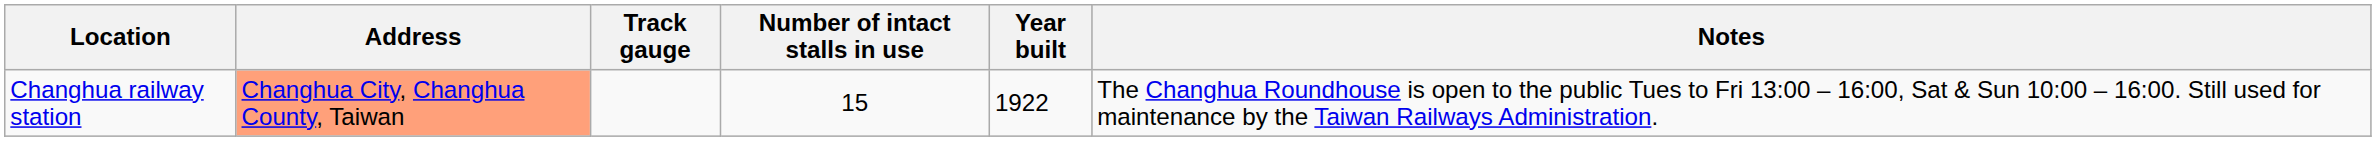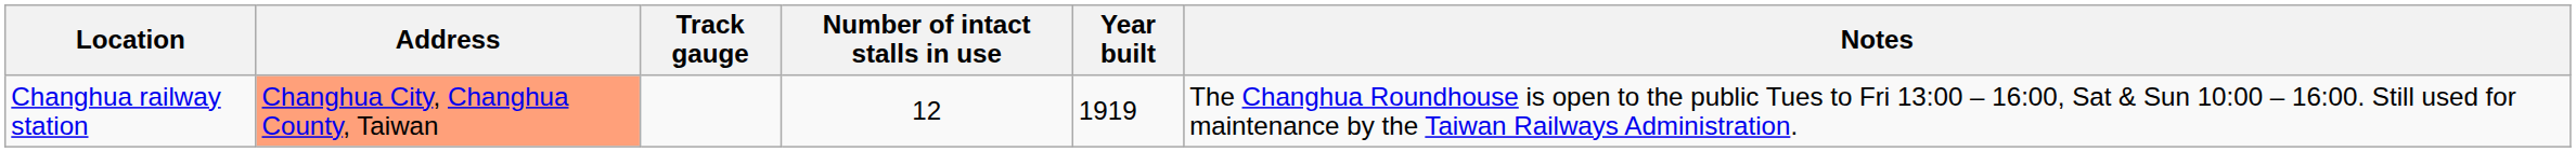Changhua railway station | Number of intact stalls in use: 15 -> 12
Changhua railway station | Year built: 1922 -> 1919
